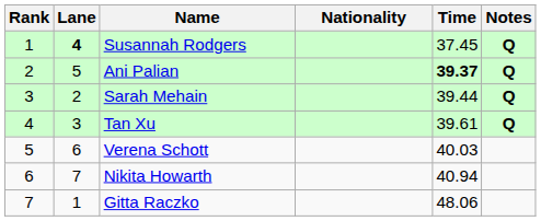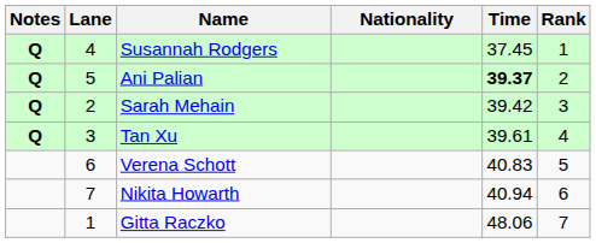columns swapped: Rank <-> Notes
Susannah Rodgers | Lane: bold -> normal
Sarah Mehain | Time: 39.44 -> 39.42
Verena Schott | Time: 40.03 -> 40.83
